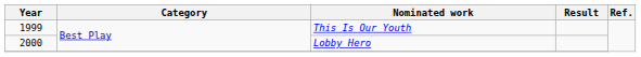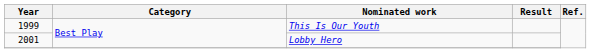Lobby Hero | Year: 2000 -> 2001
